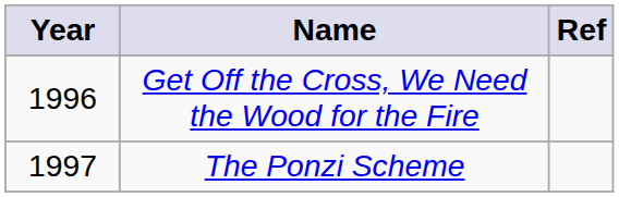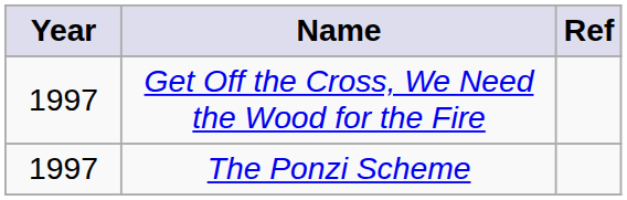Get Off the Cross, We Need the Wood for the Fire | Year: 1996 -> 1997
